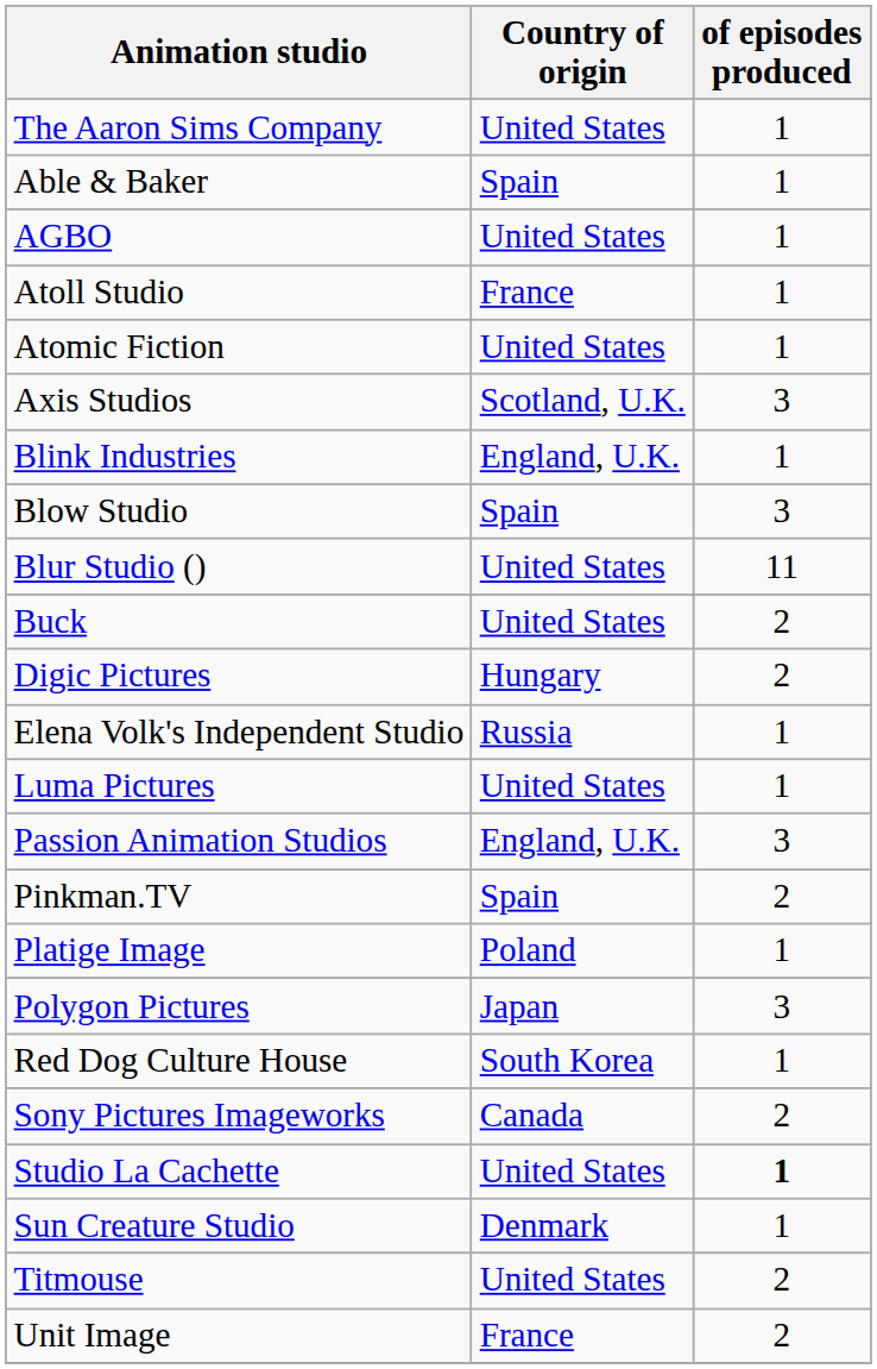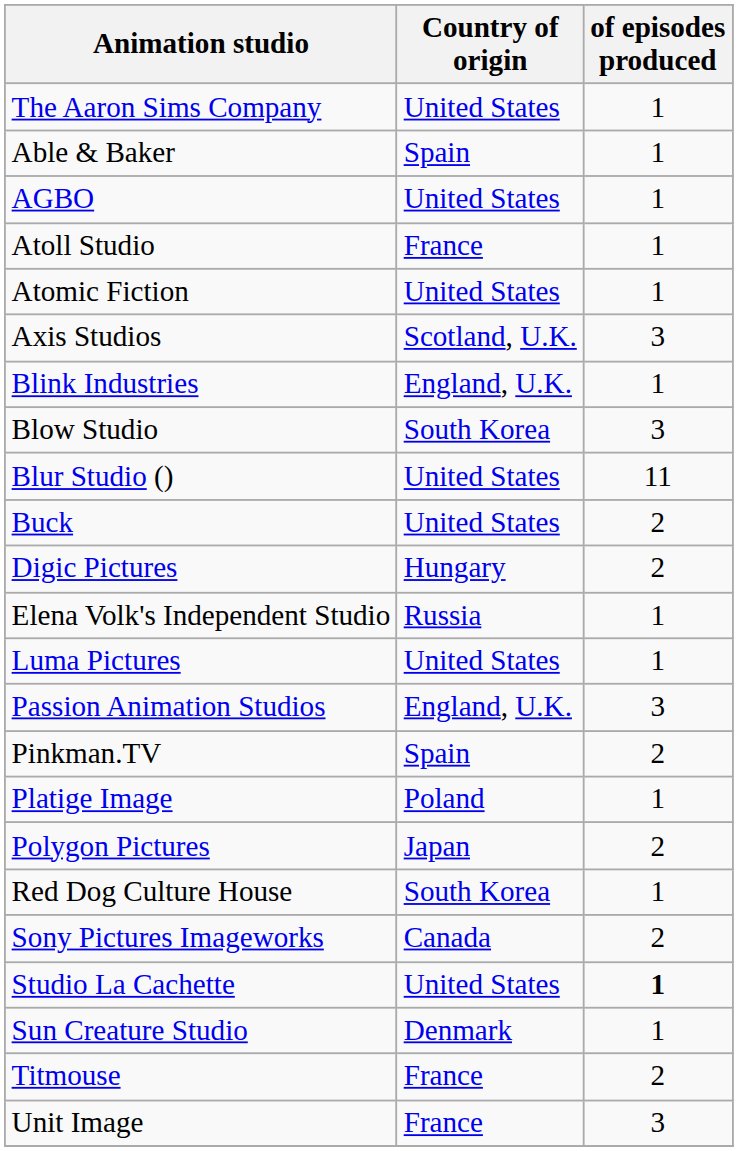Blow Studio | Country of origin: Spain -> South Korea
Polygon Pictures | of episodes produced: 3 -> 2
Titmouse | Country of origin: United States -> France
Unit Image | of episodes produced: 2 -> 3
